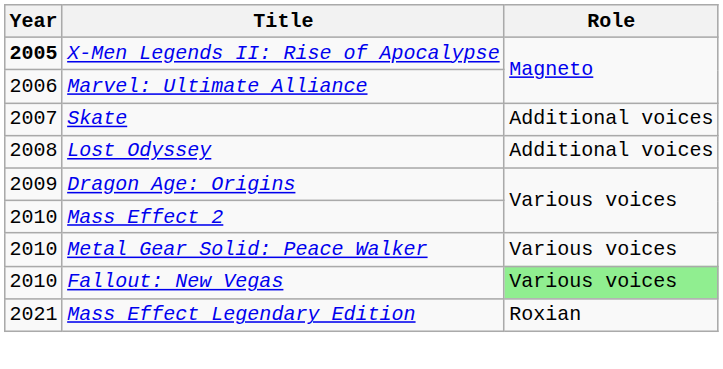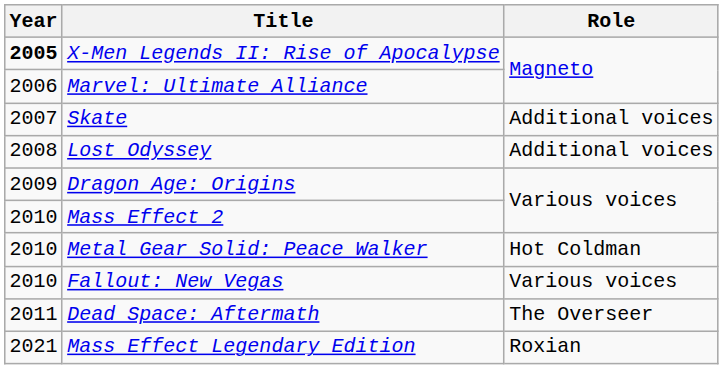Metal Gear Solid: Peace Walker | Role: Various voices -> Hot Coldman
Fallout: New Vegas | Role: lightgreen background -> no background
+ row: 2011 | Dead Space: Aftermath | The Overseer
